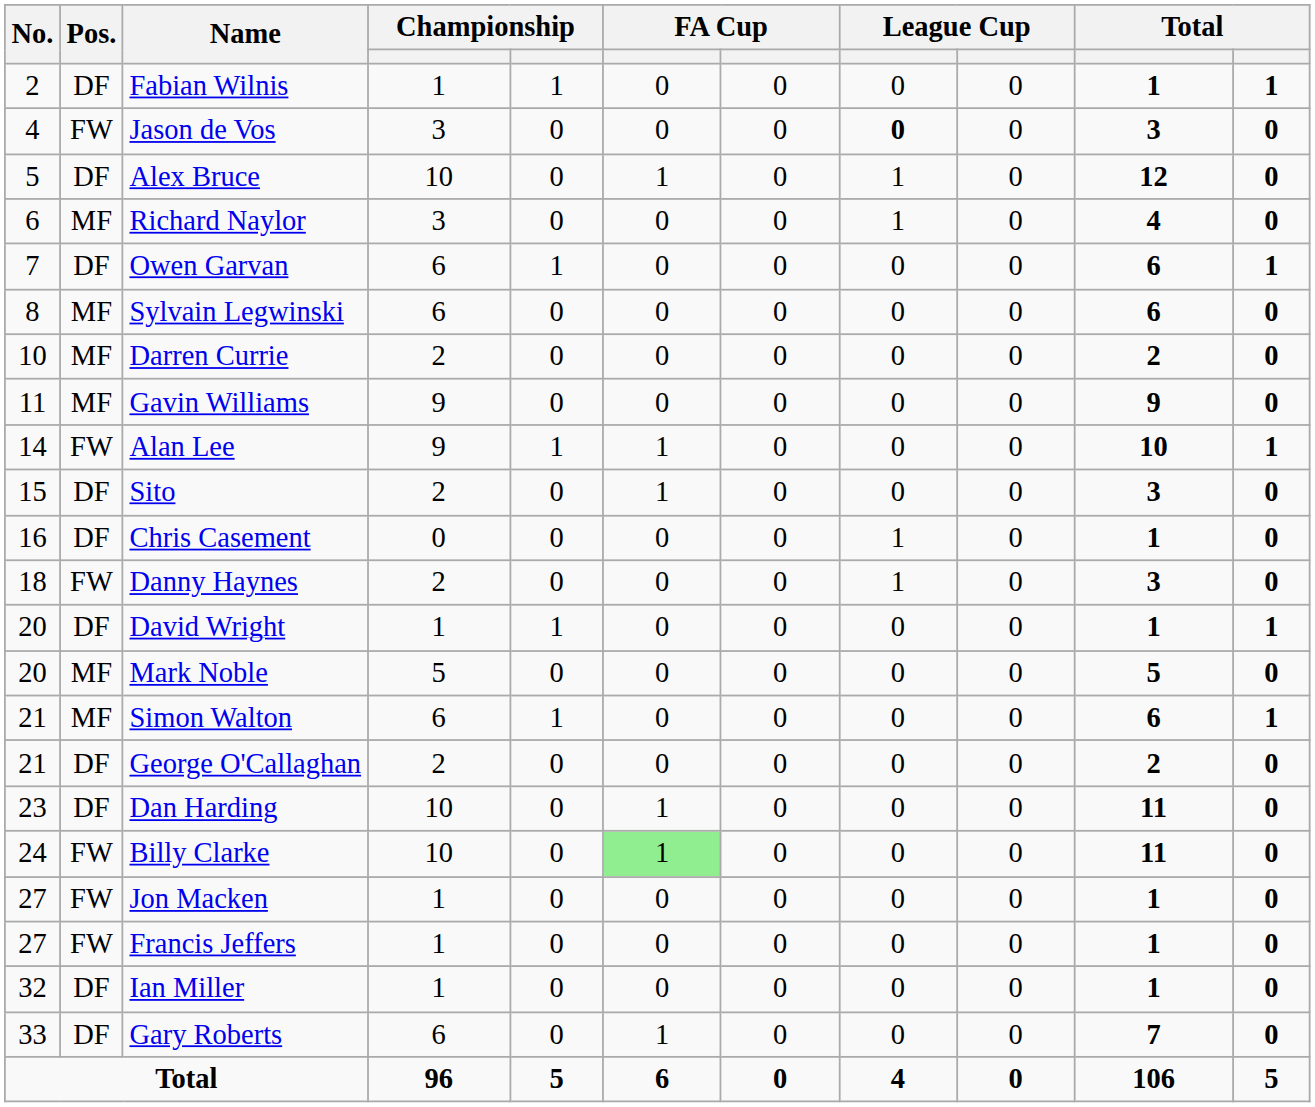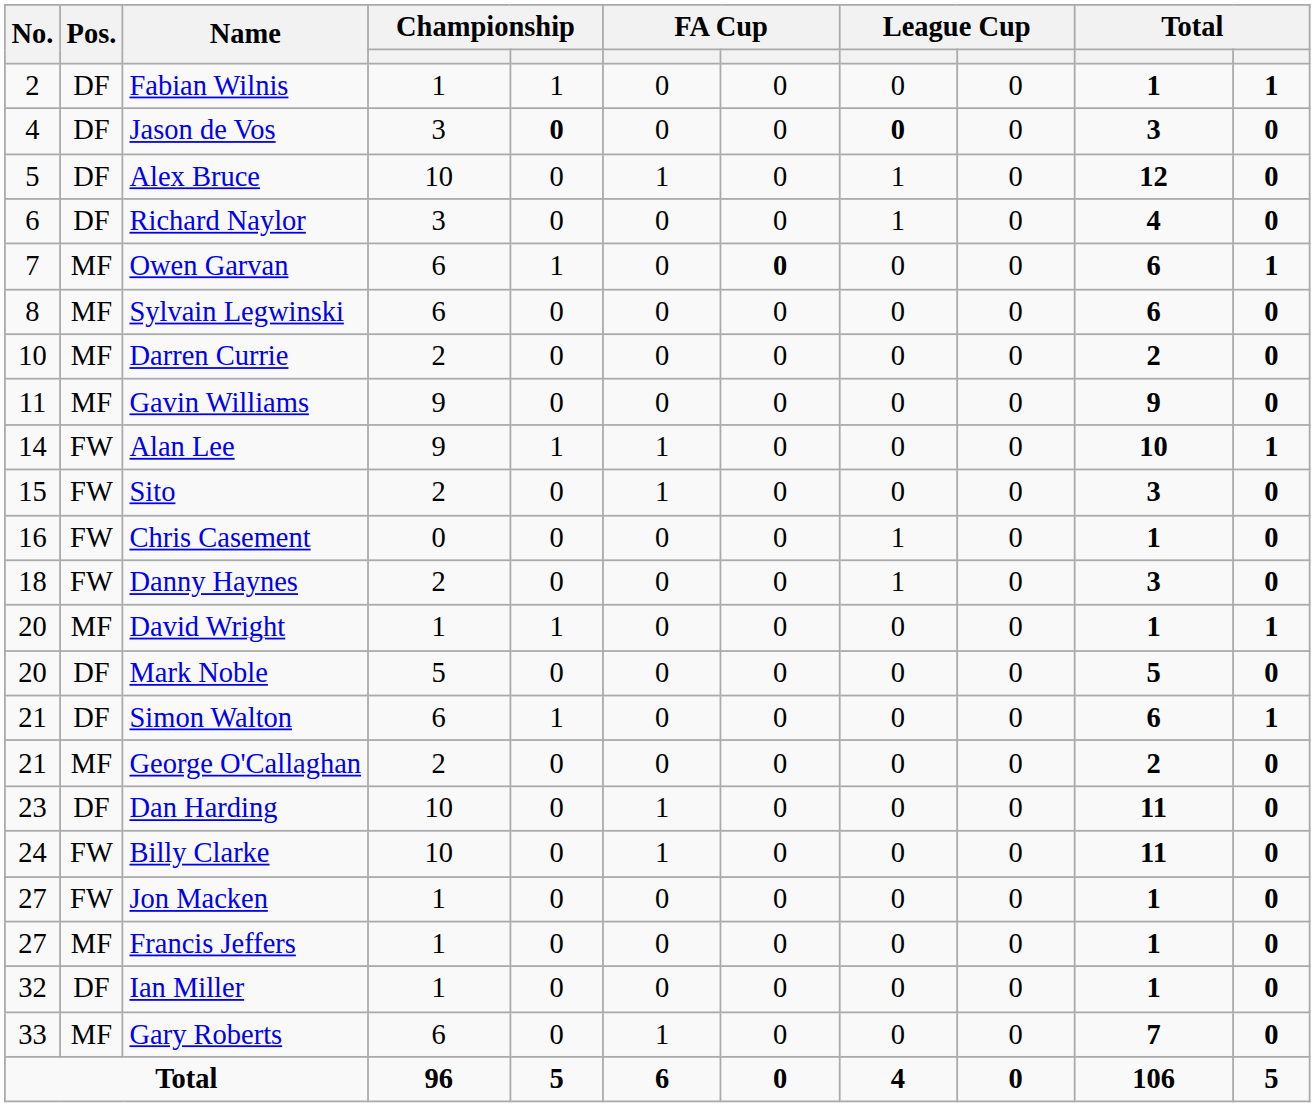Jason de Vos | Pos.: FW -> DF
Jason de Vos | column 5: normal -> bold
Richard Naylor | Pos.: MF -> DF
Owen Garvan | Pos.: DF -> MF
Owen Garvan | column 7: normal -> bold
Sito | Pos.: DF -> FW
Chris Casement | Pos.: DF -> FW
David Wright | Pos.: DF -> MF
Mark Noble | Pos.: MF -> DF
Simon Walton | Pos.: MF -> DF
George O'Callaghan | Pos.: DF -> MF
Billy Clarke | column 6: lightgreen background -> no background
Francis Jeffers | Pos.: FW -> MF
Gary Roberts | Pos.: DF -> MF
